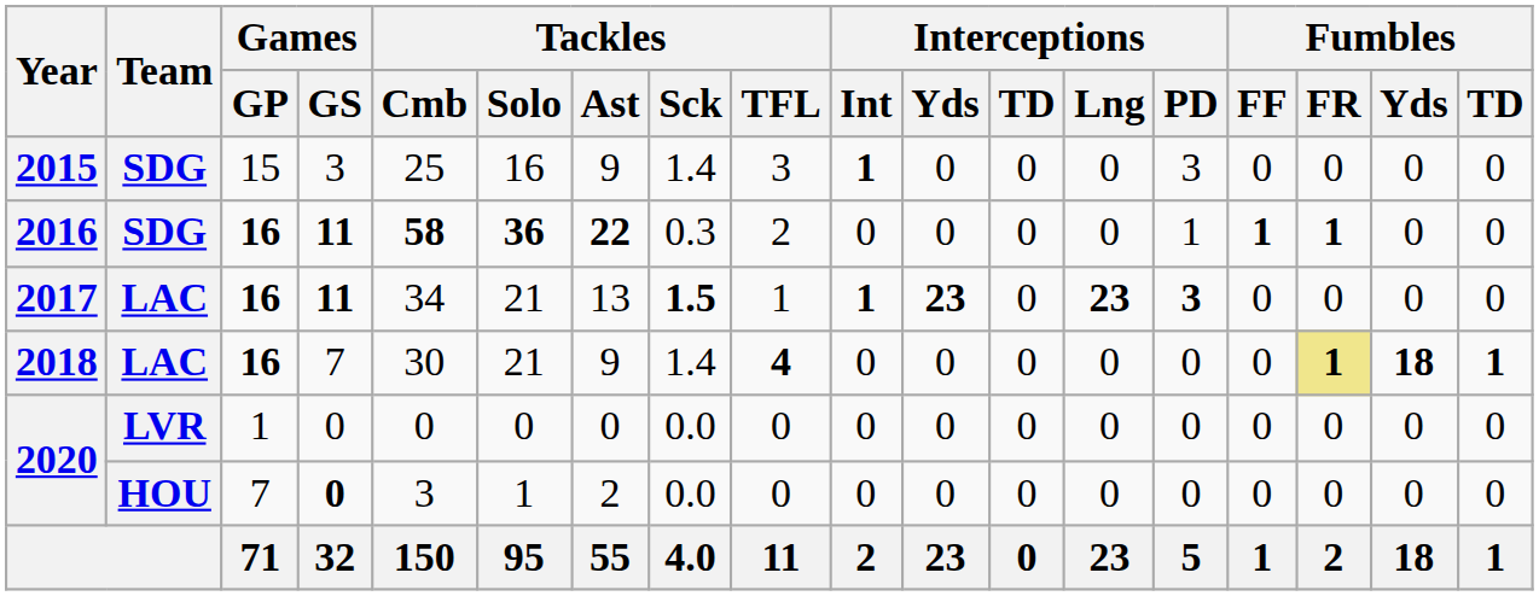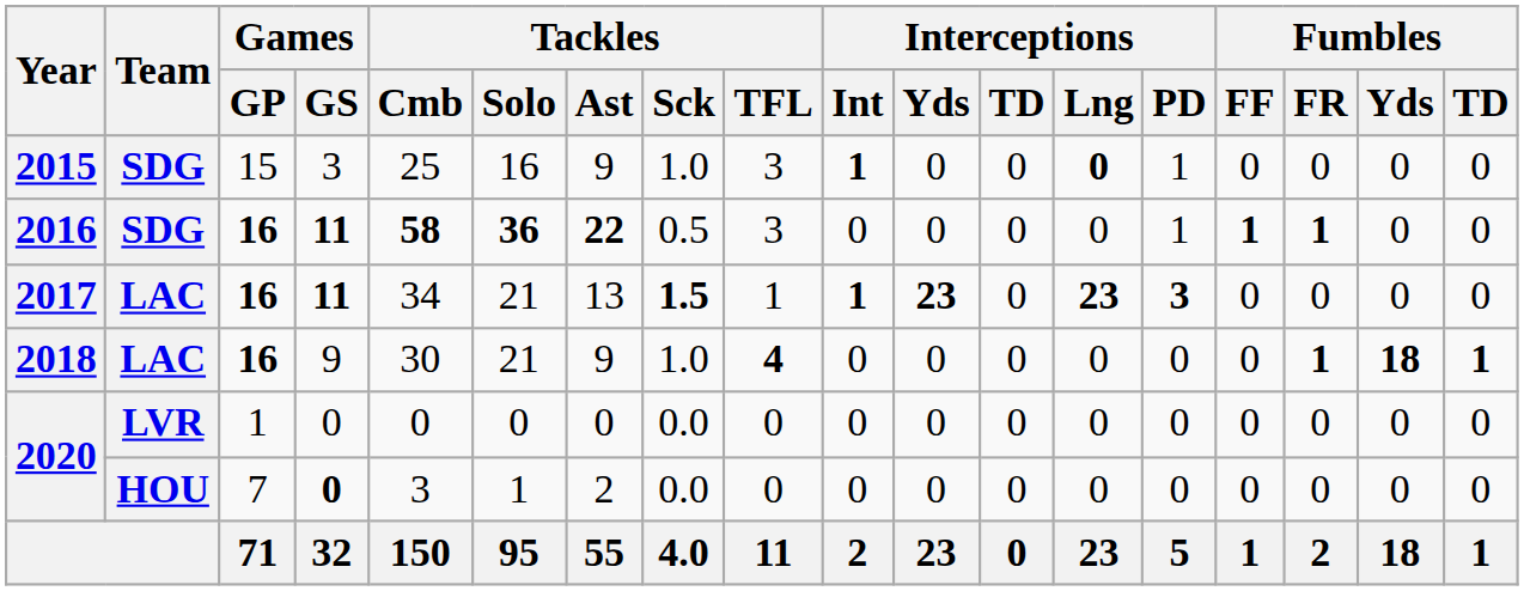2015 | Tackles / Sck: 1.4 -> 1.0
2015 | Interceptions / Lng: normal -> bold
2015 | Interceptions / PD: 3 -> 1
2016 | Tackles / Sck: 0.3 -> 0.5
2016 | Tackles / TFL: 2 -> 3
2018 | Games / GS: 7 -> 9
2018 | Tackles / Sck: 1.4 -> 1.0
2018 | Fumbles / FR: khaki background -> no background
